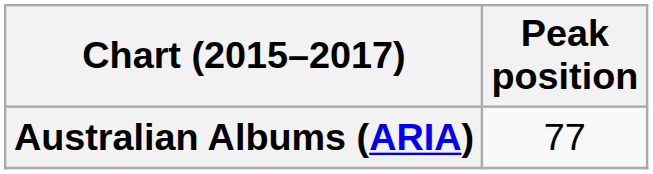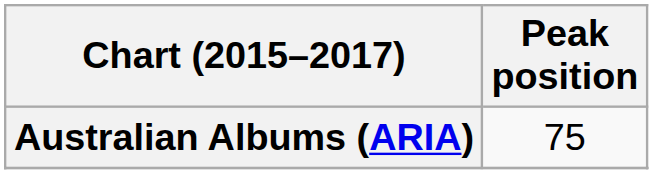Australian Albums (ARIA) | Peak position: 77 -> 75
